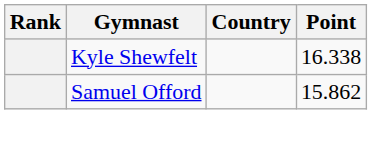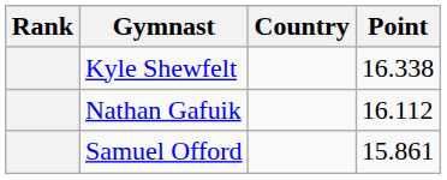+ row: Nathan Gafuik | 16.112
Samuel Offord | Point: 15.862 -> 15.861
